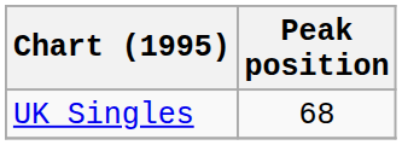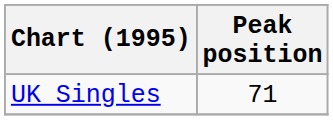UK Singles | Peak position: 68 -> 71
